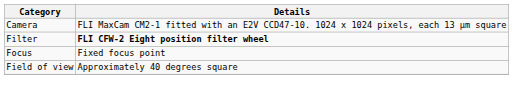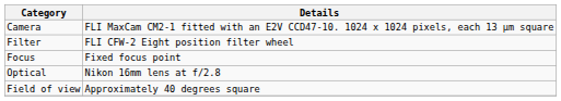Filter | Details: bold -> normal
+ row: Optical | Nikon 16mm lens at f/2.8
